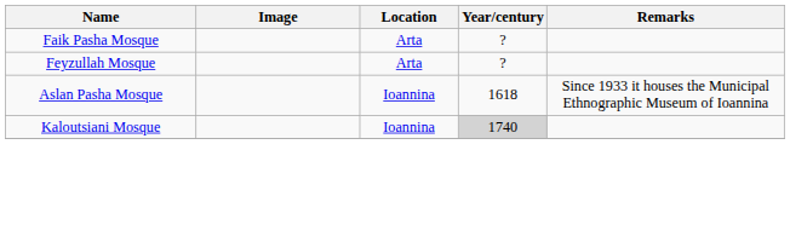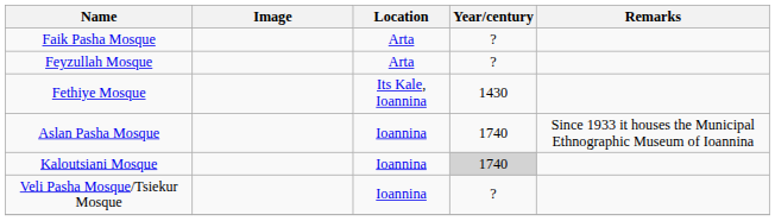+ row: Fethiye Mosque | Its Kale, Ioannina | 1430
Aslan Pasha Mosque | Year/century: 1618 -> 1740
+ row: Veli Pasha Mosque/Tsiekur Mosque | Ioannina | ?
